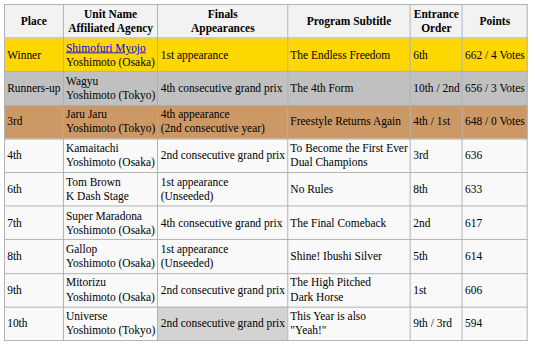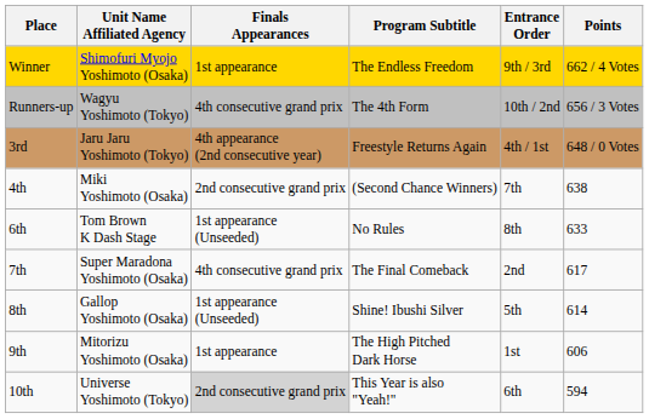Shimofuri Myojo Yoshimoto (Osaka) | Entrance Order: 6th -> 9th / 3rd
+ row: 4th | Miki Yoshimoto (Osaka) | 2nd consecutive grand prix | (Second Chance Winners) | 7th | 638
- row: 4th | Kamaitachi Yoshimoto (Osaka) | 2nd consecutive grand prix | To Become the First Ever Dual Champions | 3rd | 636
Mitorizu Yoshimoto (Osaka) | Finals Appearances: 2nd consecutive grand prix -> 1st appearance
Universe Yoshimoto (Tokyo) | Entrance Order: 9th / 3rd -> 6th
